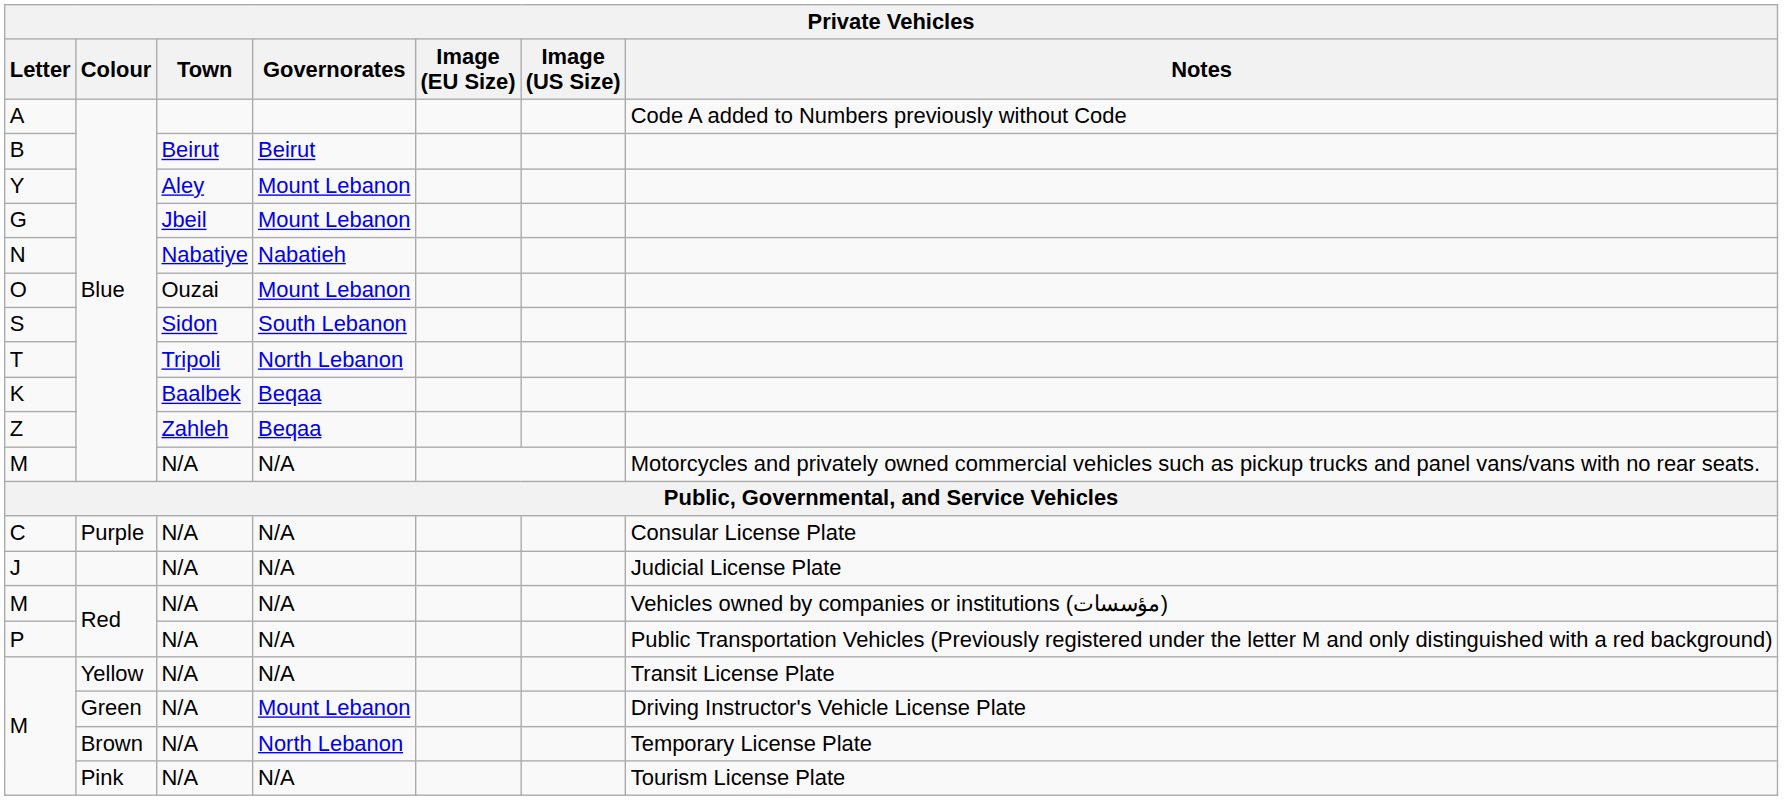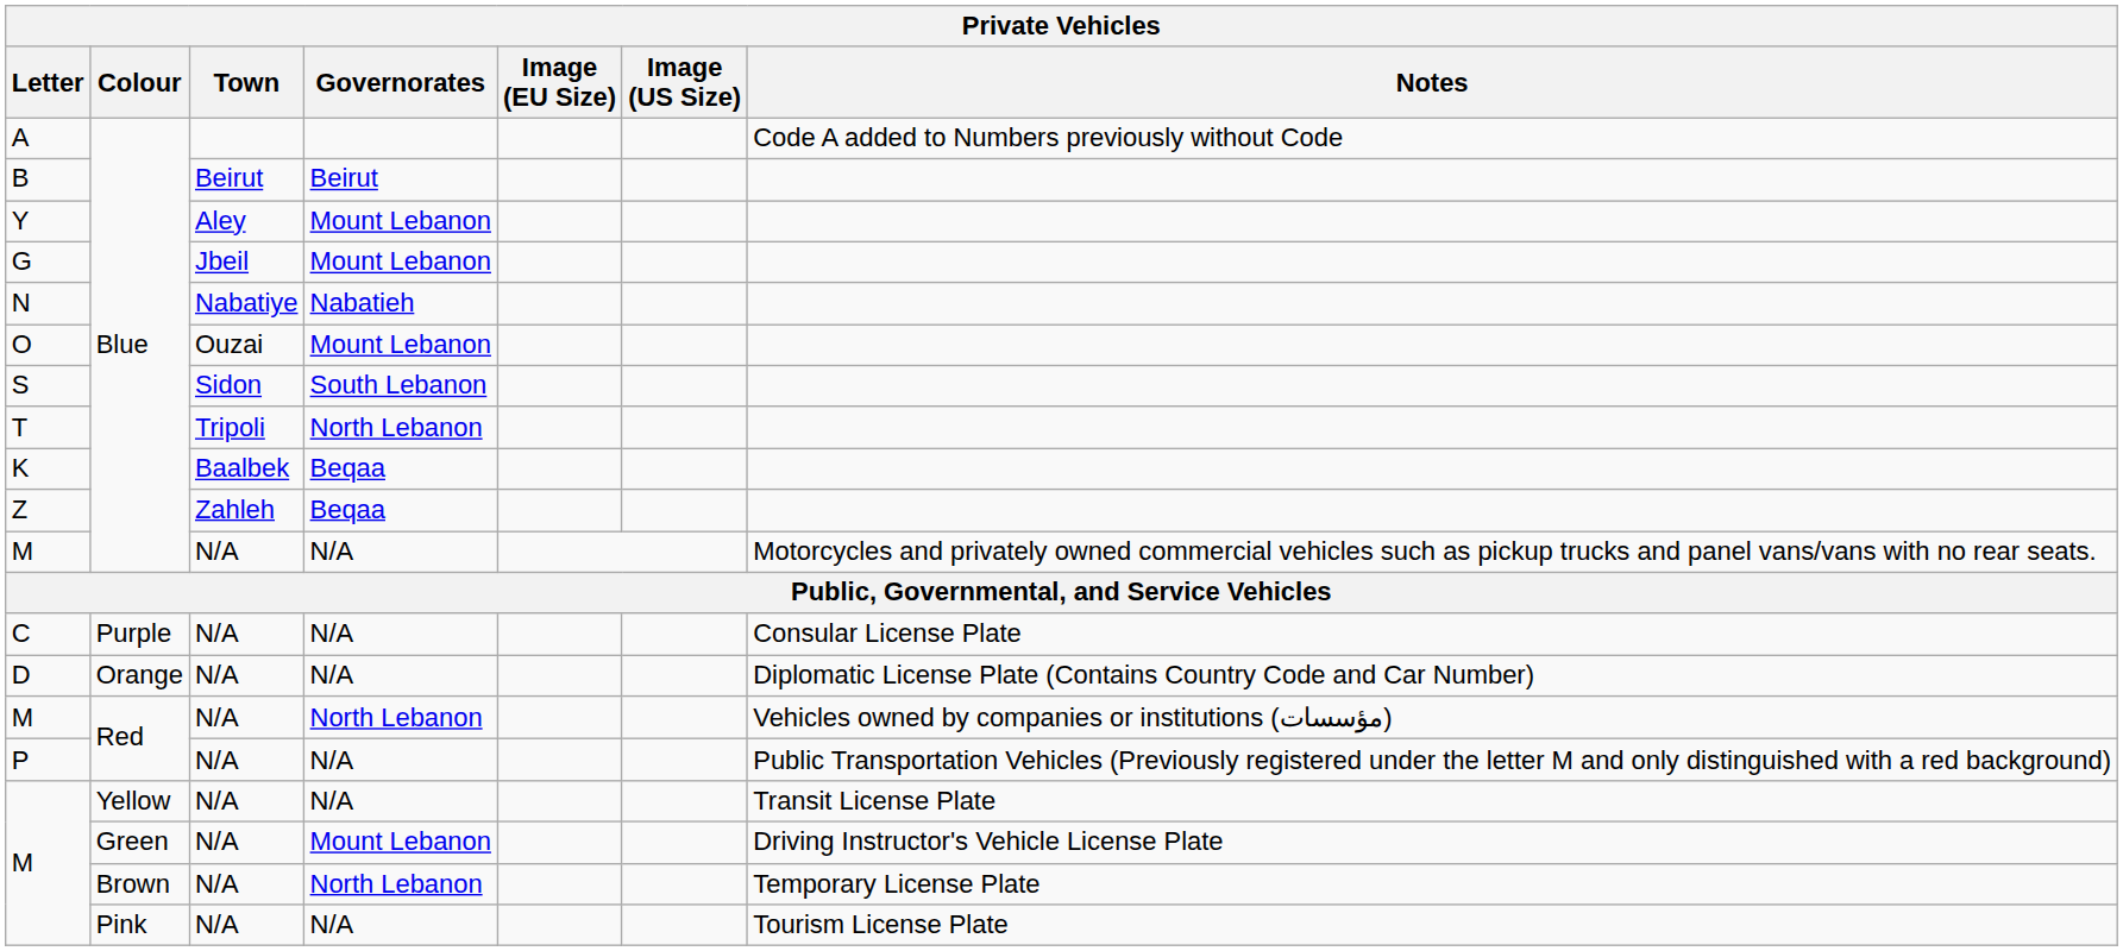+ row: D | Orange | N/A | N/A | Diplomatic License Plate (Contains Country Code and Car Number)
- row: J | N/A | N/A | Judicial License Plate
M / Red | Governorates: N/A -> North Lebanon
